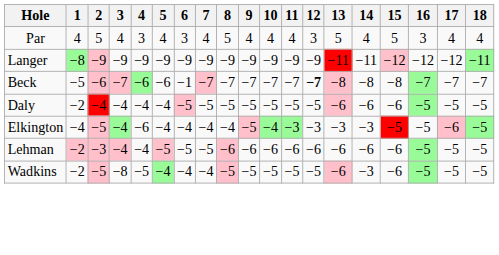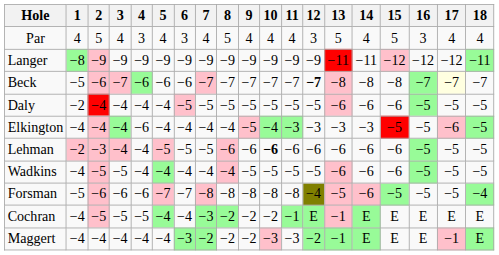Beck | 6: −1 -> −6
Beck | 17: no background -> lightyellow background
Elkington | 2: −5 -> −4
Lehman | 10: normal -> bold
Wadkins | 1: −2 -> −4
Wadkins | 3: −8 -> −5
Wadkins | 4: −5 -> −4
Wadkins | 8: −5 -> −4
Wadkins | 14: −3 -> −6
+ row: Forsman | −5 | −6 | −6 | −6 | −7 | −7 | −8 | −8 | −8 | −8 | −8 | −4 | −5 | −6 | −5 | −5 | −5 | −4
+ row: Cochran | −4 | −5 | −5 | −5 | −4 | −4 | −3 | −2 | −2 | −2 | −1 | E | −1 | E | E | E | E | E
+ row: Maggert | −4 | −4 | −4 | −4 | −4 | −3 | −2 | −2 | −2 | −3 | −3 | −2 | −1 | E | E | E | −1 | E
